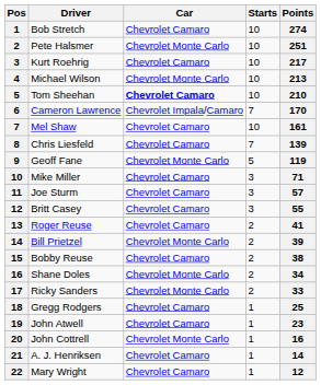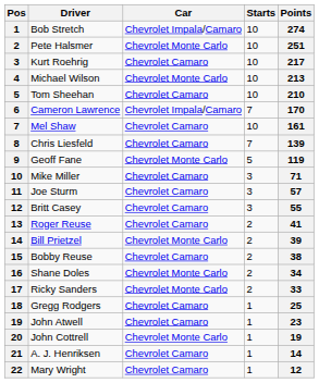Bob Stretch | Car: Chevrolet Camaro -> Chevrolet Impala/Camaro
Tom Sheehan | Car: bold -> normal
John Cottrell | Points: 16 -> 19
